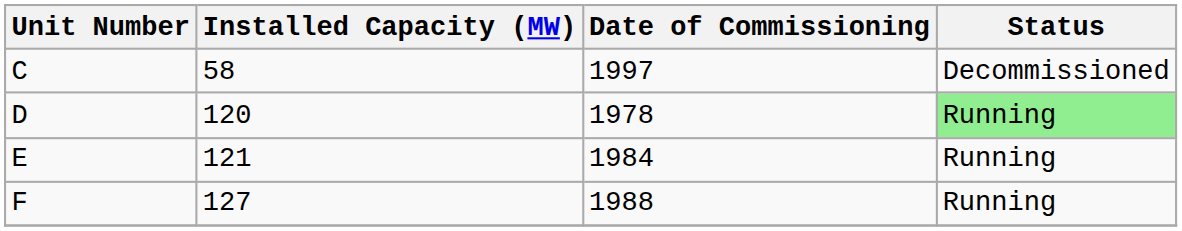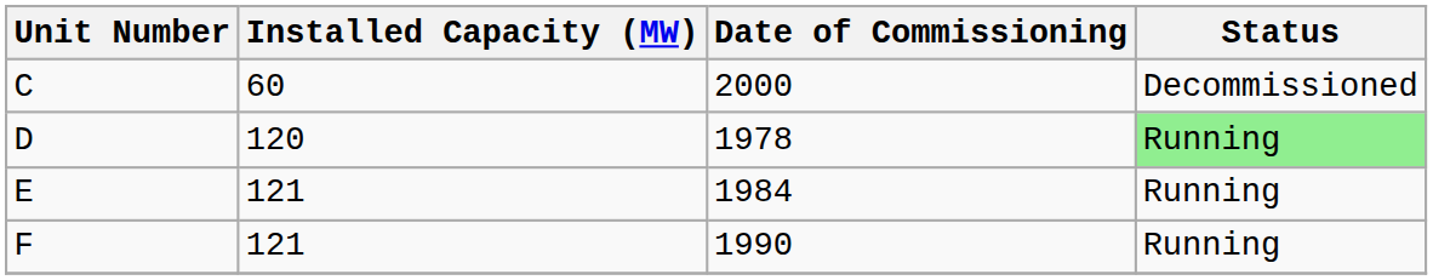C | Installed Capacity (MW): 58 -> 60
C | Date of Commissioning: 1997 -> 2000
F | Installed Capacity (MW): 127 -> 121
F | Date of Commissioning: 1988 -> 1990
